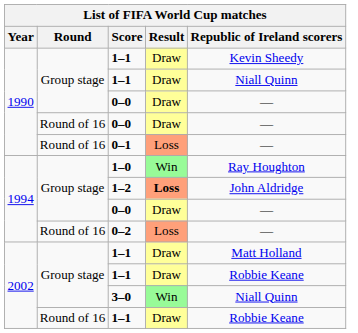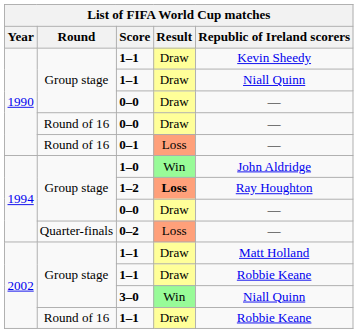1–0 | Republic of Ireland scorers: Ray Houghton -> John Aldridge
1–2 | Republic of Ireland scorers: John Aldridge -> Ray Houghton
0–2 | Round: Round of 16 -> Quarter-finals
